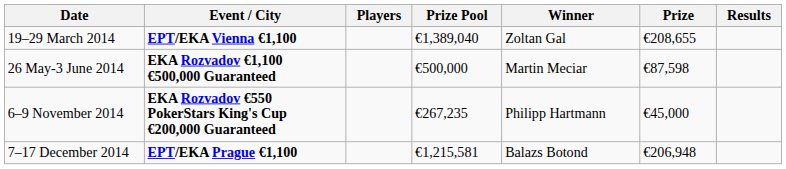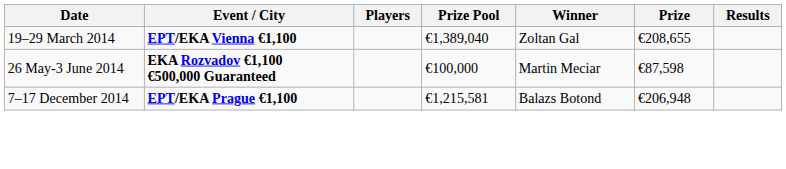26 May-3 June 2014 | Prize Pool: €500,000 -> €100,000
- row: 6–9 November 2014 | EKA Rozvadov €550 PokerStars King's Cup €200,000 Guaranteed | €267,235 | Philipp Hartmann | €45,000
